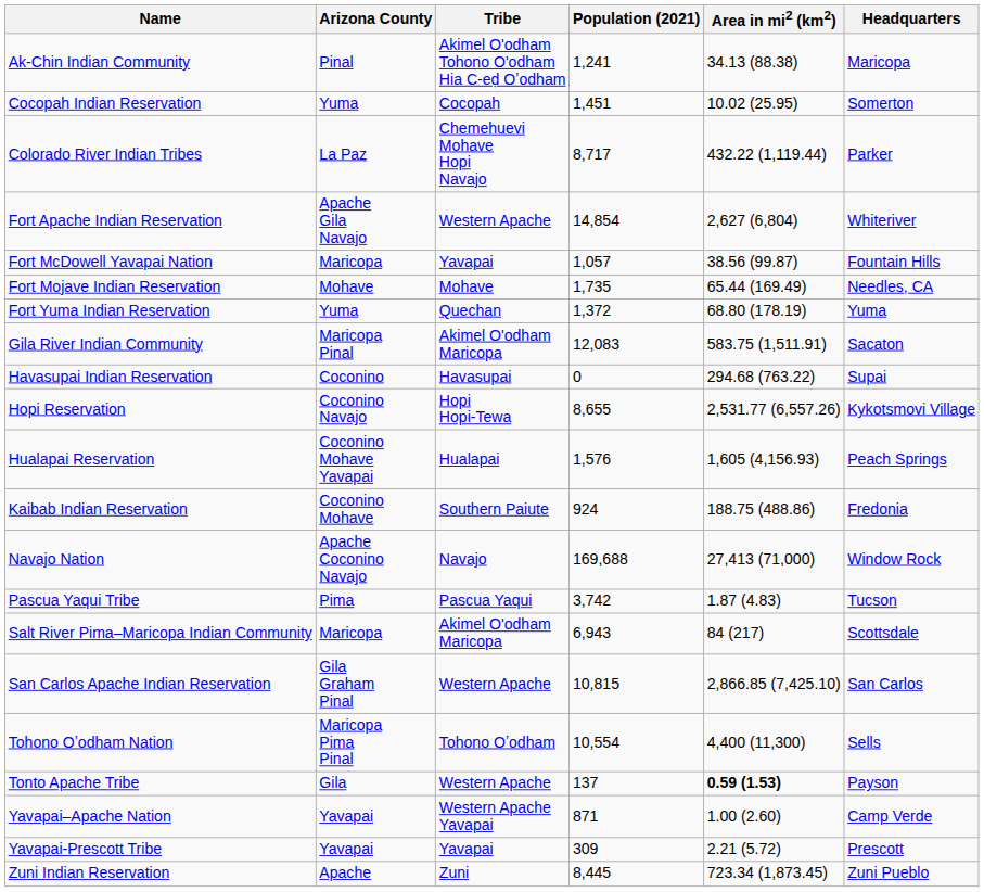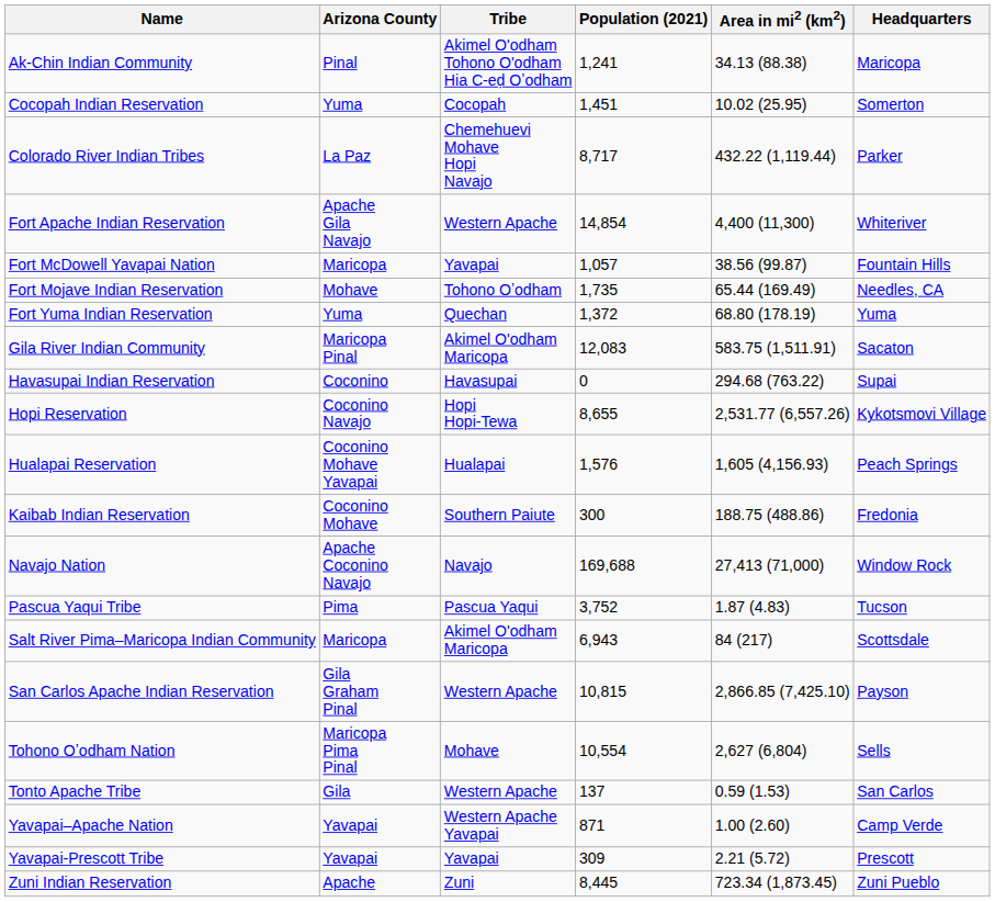Fort Apache Indian Reservation | Area in mi2 (km2): 2,627 (6,804) -> 4,400 (11,300)
Fort Mojave Indian Reservation | Tribe: Mohave -> Tohono Oʼodham
Kaibab Indian Reservation | Population (2021): 924 -> 300
Pascua Yaqui Tribe | Population (2021): 3,742 -> 3,752
San Carlos Apache Indian Reservation | Headquarters: San Carlos -> Payson
Tohono Oʼodham Nation | Tribe: Tohono Oʼodham -> Mohave
Tohono Oʼodham Nation | Area in mi2 (km2): 4,400 (11,300) -> 2,627 (6,804)
Tonto Apache Tribe | Area in mi2 (km2): bold -> normal
Tonto Apache Tribe | Headquarters: Payson -> San Carlos
